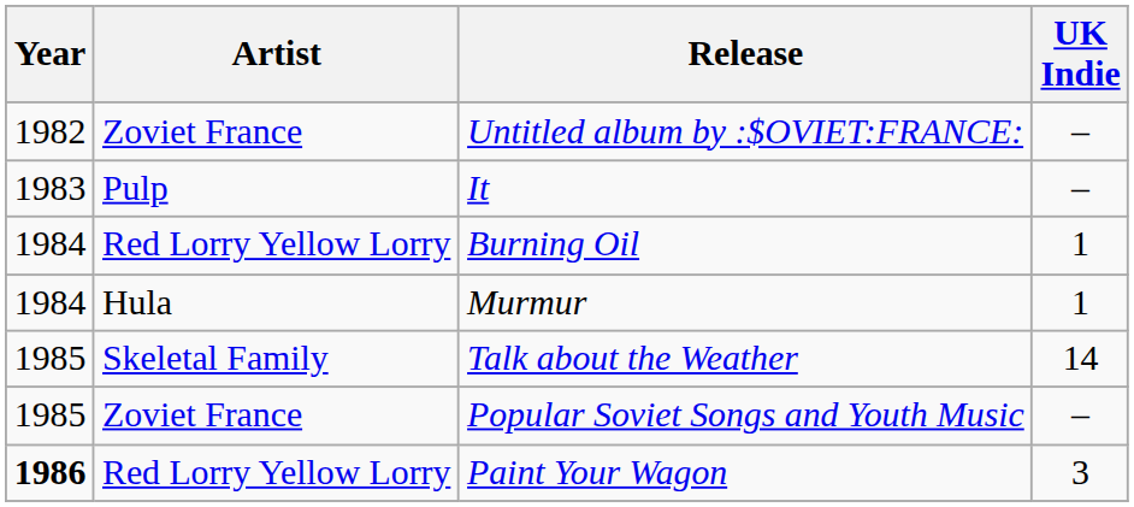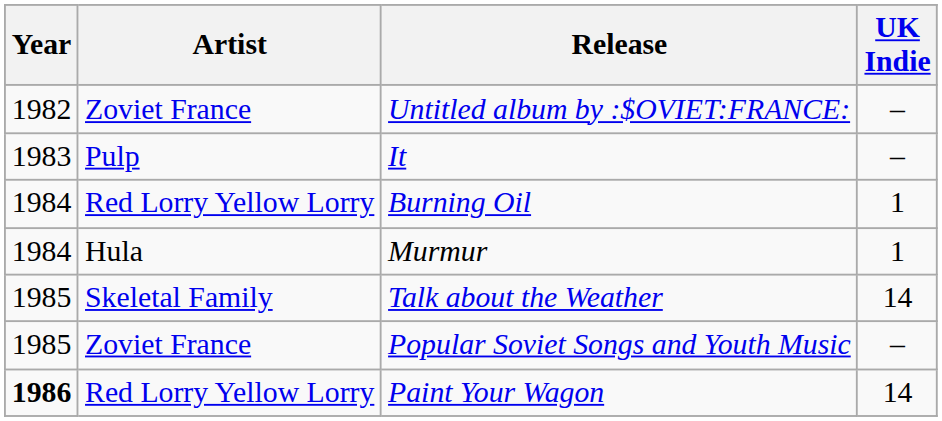Paint Your Wagon | UK Indie: 3 -> 14
